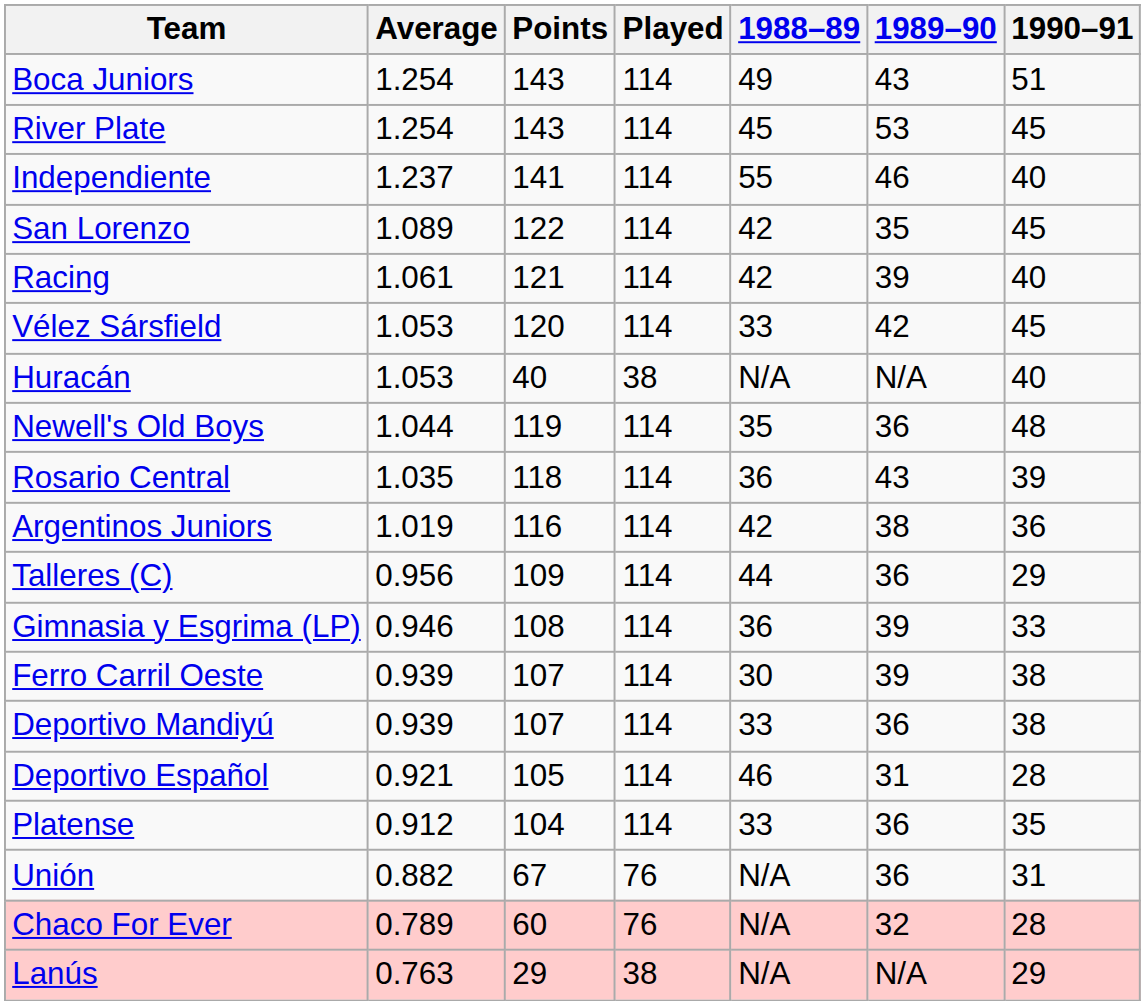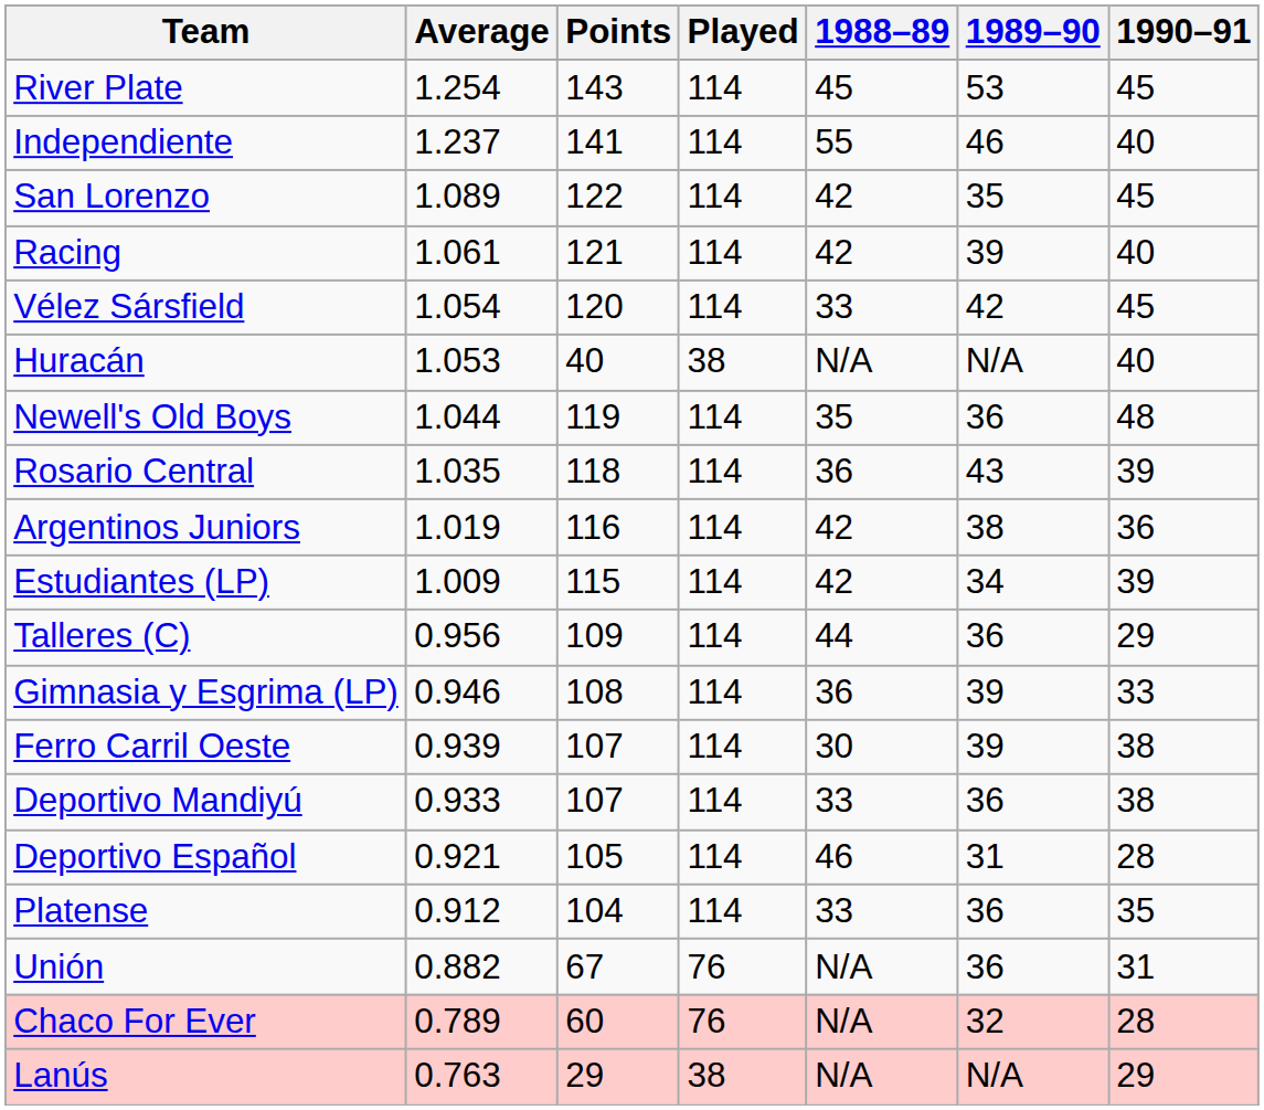- row: Boca Juniors | 1.254 | 143 | 114 | 49 | 43 | 51
Vélez Sársfield | Average: 1.053 -> 1.054
+ row: Estudiantes (LP) | 1.009 | 115 | 114 | 42 | 34 | 39
Deportivo Mandiyú | Average: 0.939 -> 0.933
